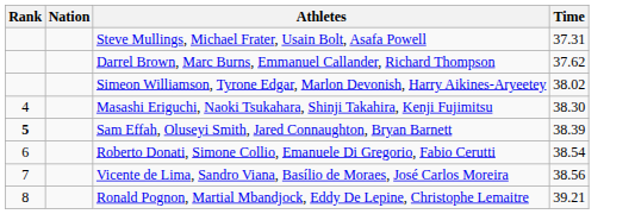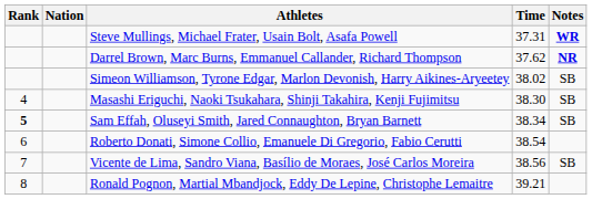+ column: Notes | WR | NR | SB | SB | SB | SB
Sam Effah, Oluseyi Smith, Jared Connaughton, Bryan Barnett | Time: 38.39 -> 38.34
